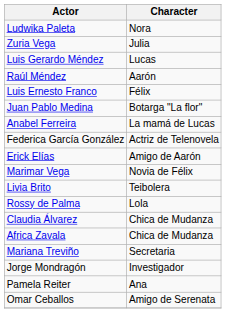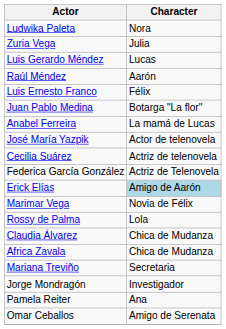+ row: José María Yazpik | Actor de telenovela
+ row: Cecilia Suárez | Actriz de telenovela
Erick Elías | Character: no background -> lightblue background
- row: Livia Brito | Teibolera
